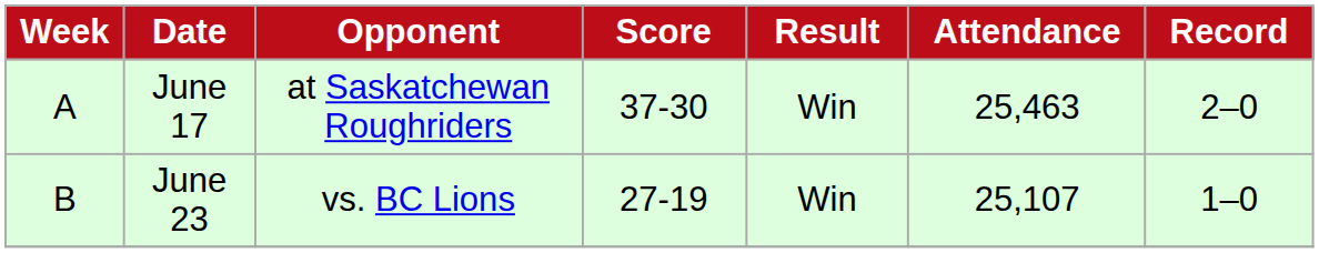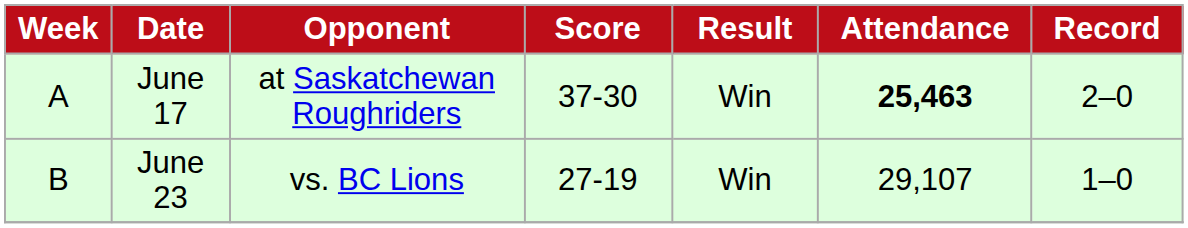June 17 | Attendance: normal -> bold
June 23 | Attendance: 25,107 -> 29,107
